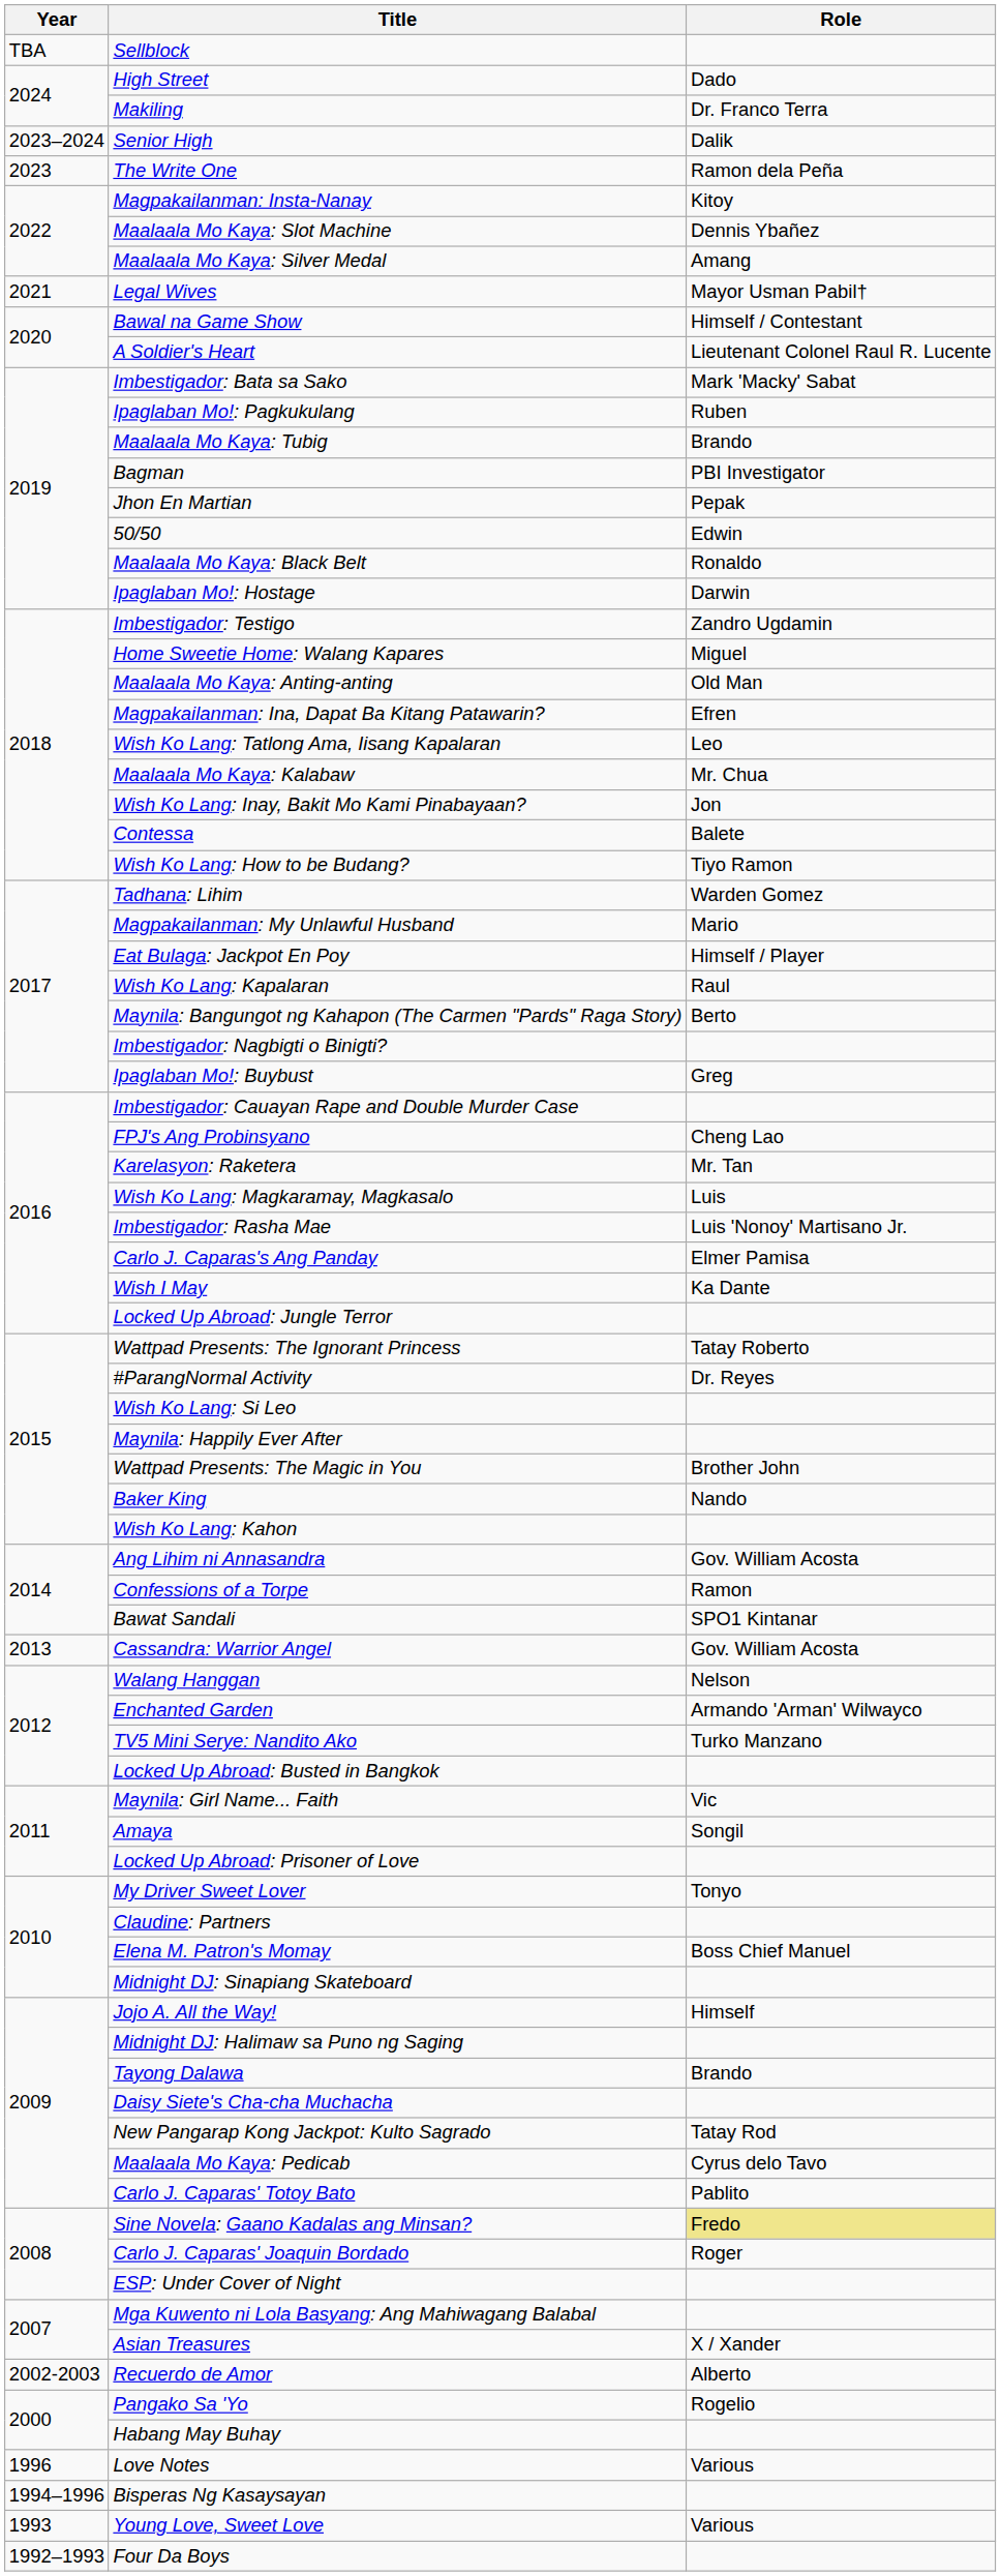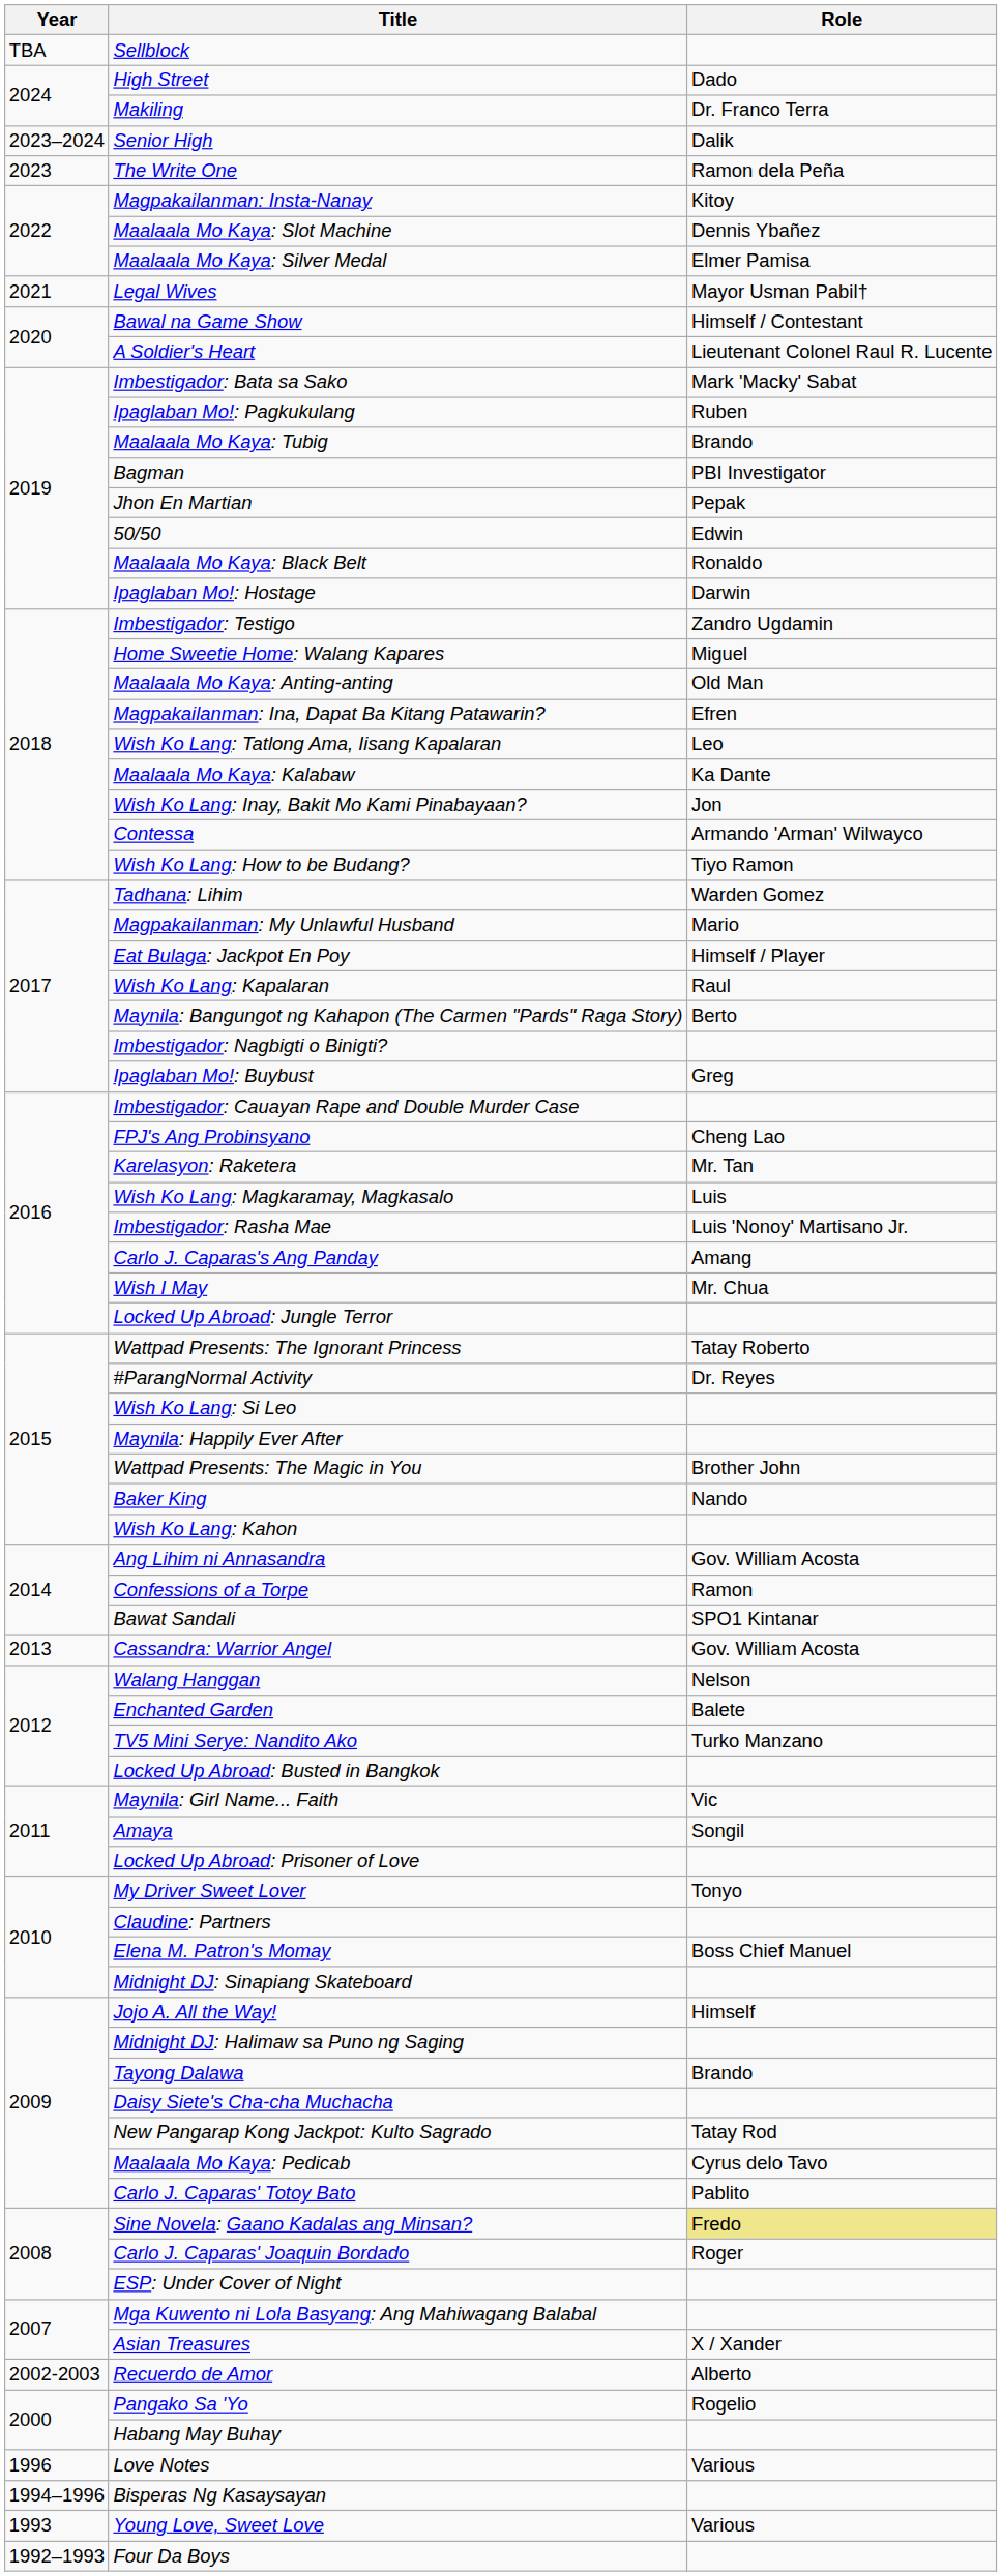Maalaala Mo Kaya: Silver Medal | Role: Amang -> Elmer Pamisa
Maalaala Mo Kaya: Kalabaw | Role: Mr. Chua -> Ka Dante
Contessa | Role: Balete -> Armando 'Arman' Wilwayco
Carlo J. Caparas's Ang Panday | Role: Elmer Pamisa -> Amang
Wish I May | Role: Ka Dante -> Mr. Chua
Enchanted Garden | Role: Armando 'Arman' Wilwayco -> Balete
